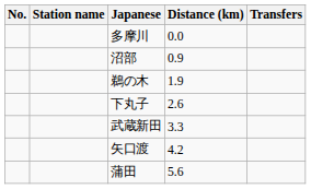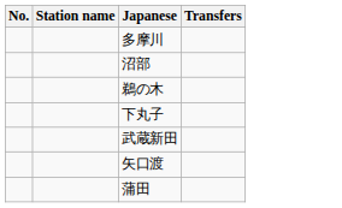- column: Distance (km) | 0.0 | 0.9 | 1.9 | 2.6 | 3.3 | 4.2 | 5.6
